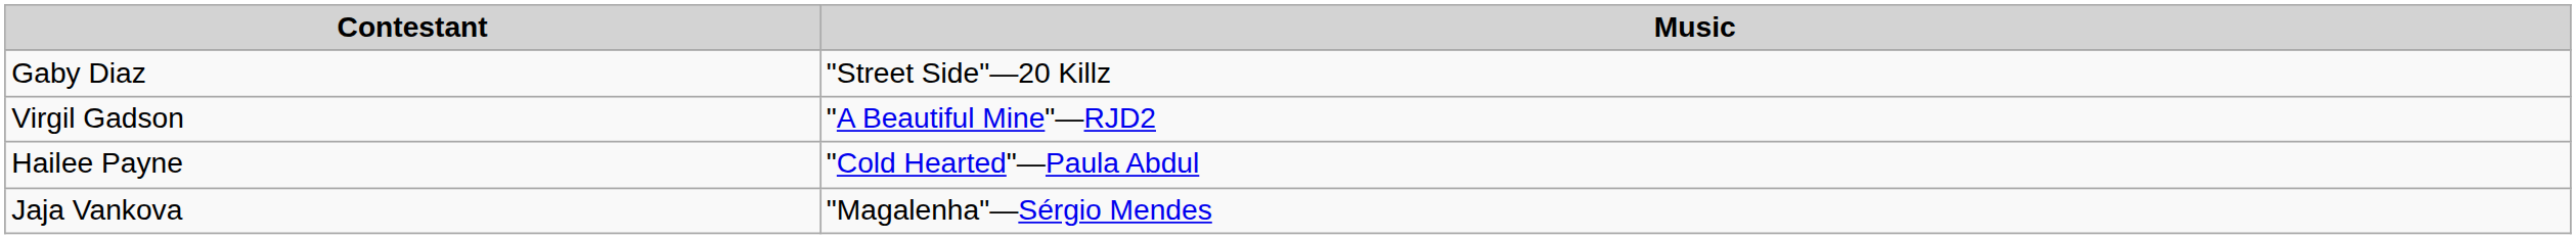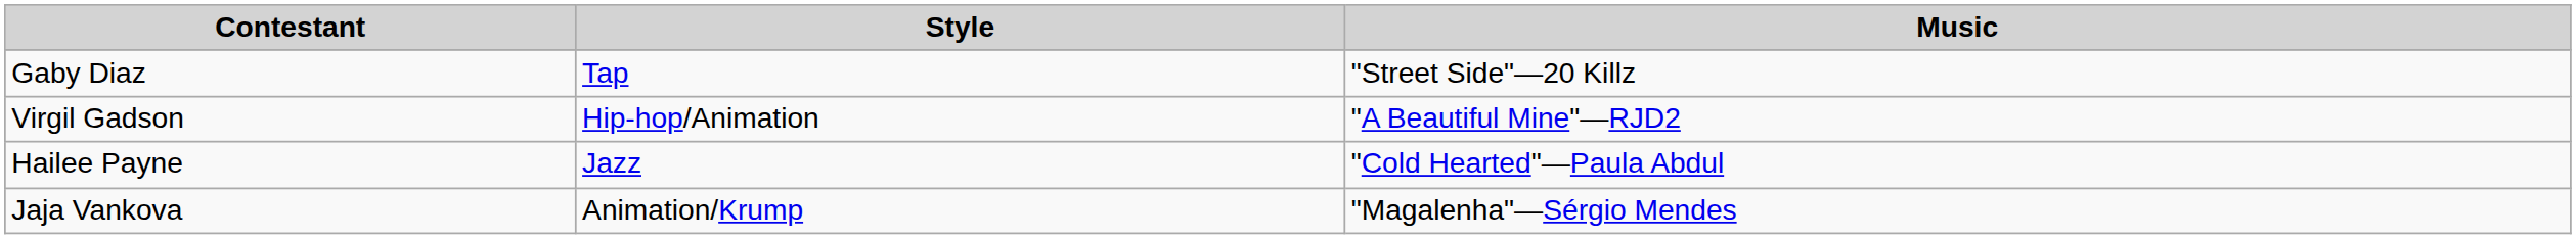+ column: Style | Tap | Hip-hop/Animation | Jazz | Animation/Krump
